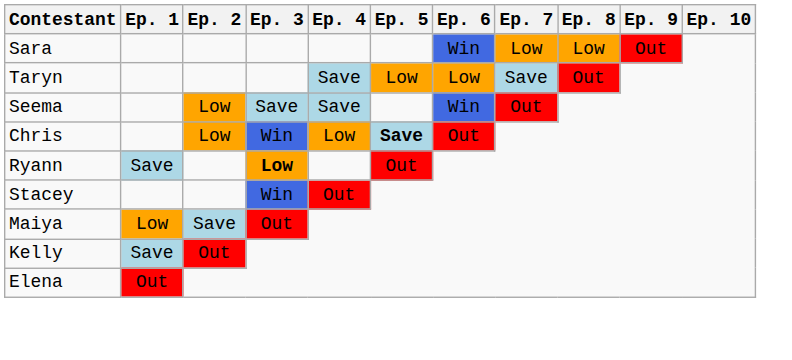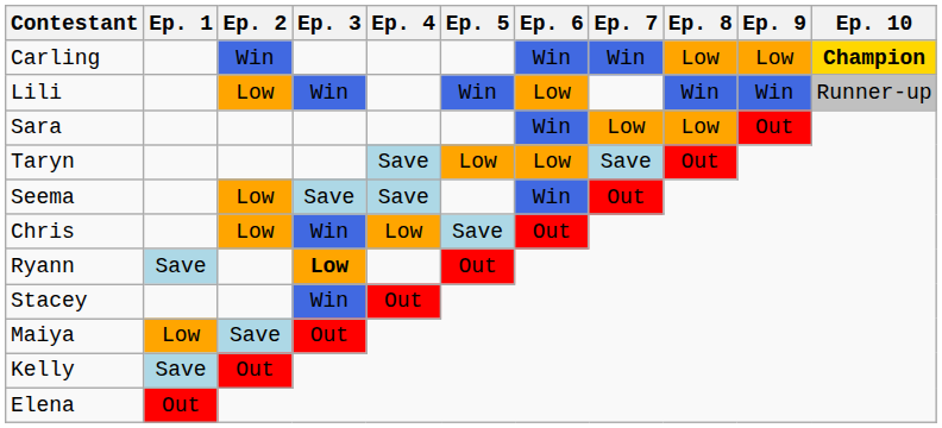+ row: Carling | Win | Win | Win | Low | Low | Champion
+ row: Lili | Low | Win | Win | Low | Win | Win | Runner-up
Chris | Ep. 5: bold -> normal
